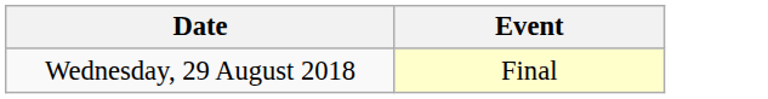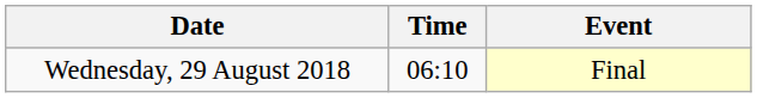+ column: Time | 06:10
